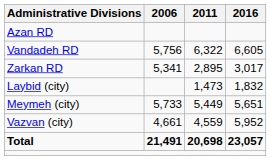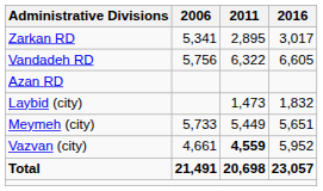rows swapped: Azan RD <-> Zarkan RD
Vazvan (city) | 2011: normal -> bold
